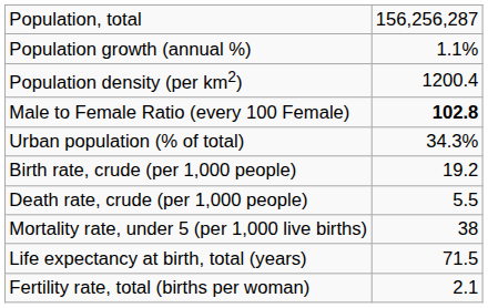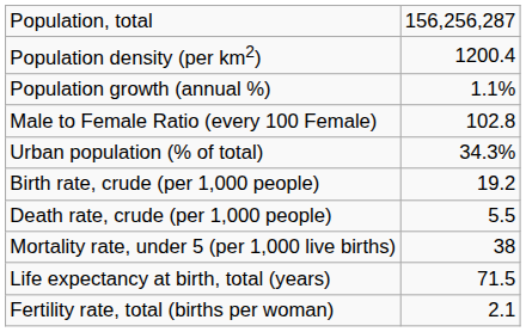rows swapped: Population density (per km2) <-> Population growth (annual %)
Male to Female Ratio (every 100 Female) | column 2: bold -> normal
